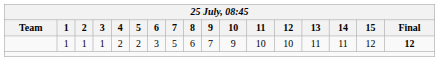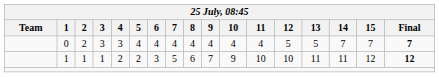+ row: 0 | 2 | 3 | 3 | 4 | 4 | 4 | 4 | 4 | 4 | 4 | 5 | 5 | 7 | 7 | 7
